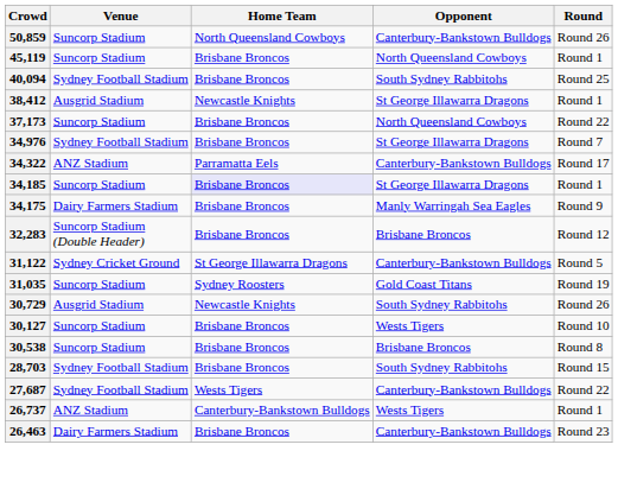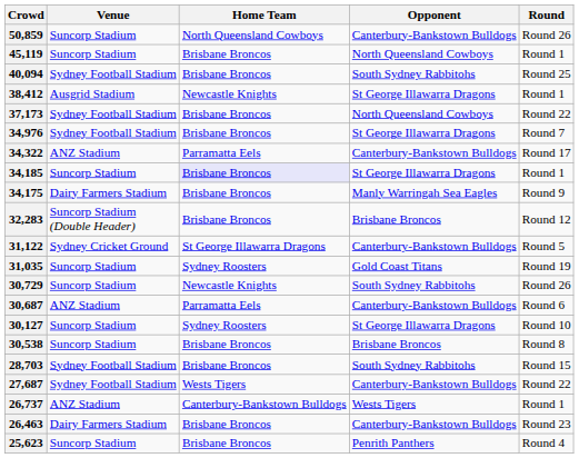37,173 | Venue: Suncorp Stadium -> Sydney Football Stadium
30,729 | Venue: Ausgrid Stadium -> Suncorp Stadium
+ row: 30,687 | ANZ Stadium | Parramatta Eels | Canterbury-Bankstown Bulldogs | Round 6
30,127 | Home Team: Brisbane Broncos -> Sydney Roosters
30,127 | Opponent: Wests Tigers -> St George Illawarra Dragons
+ row: 25,623 | Suncorp Stadium | Brisbane Broncos | Penrith Panthers | Round 4
